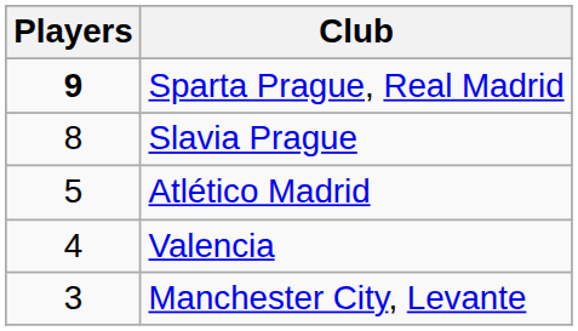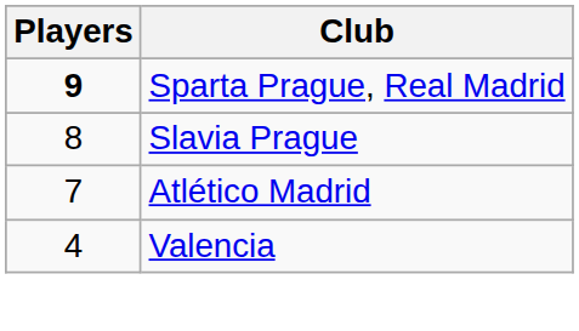Atlético Madrid | Players: 5 -> 7
- row: 3 | Manchester City, Levante
